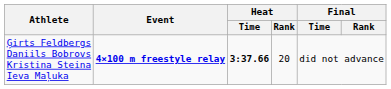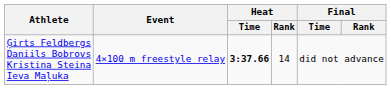Ģirts Feldbergs Daniils Bobrovs Kristina Steina Ieva Maļuka | Event: bold -> normal
Ģirts Feldbergs Daniils Bobrovs Kristina Steina Ieva Maļuka | Heat / Rank: 20 -> 14
